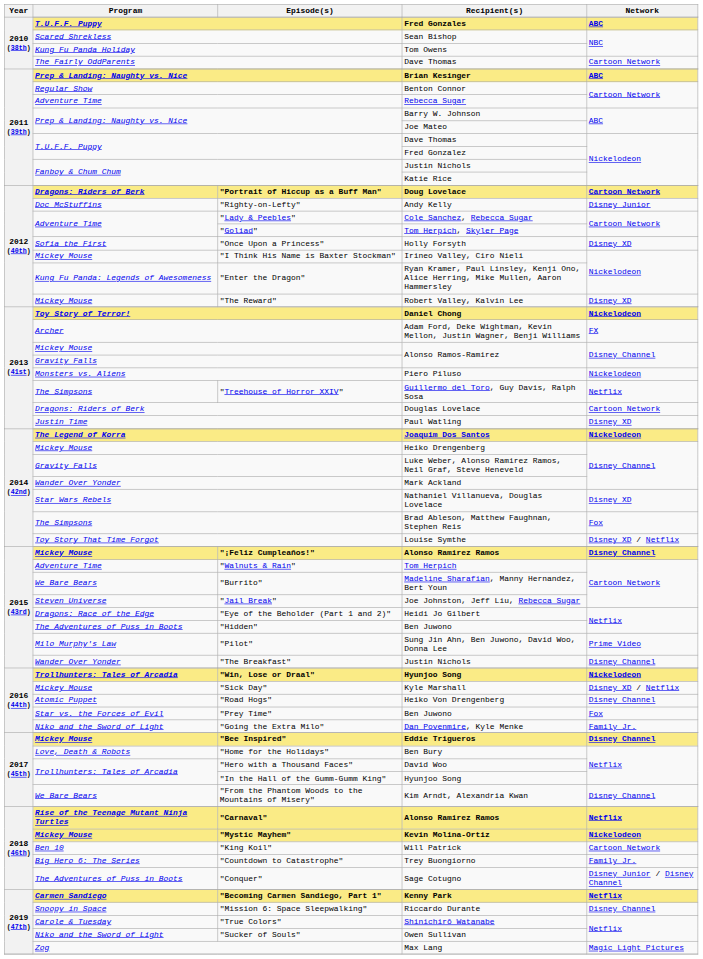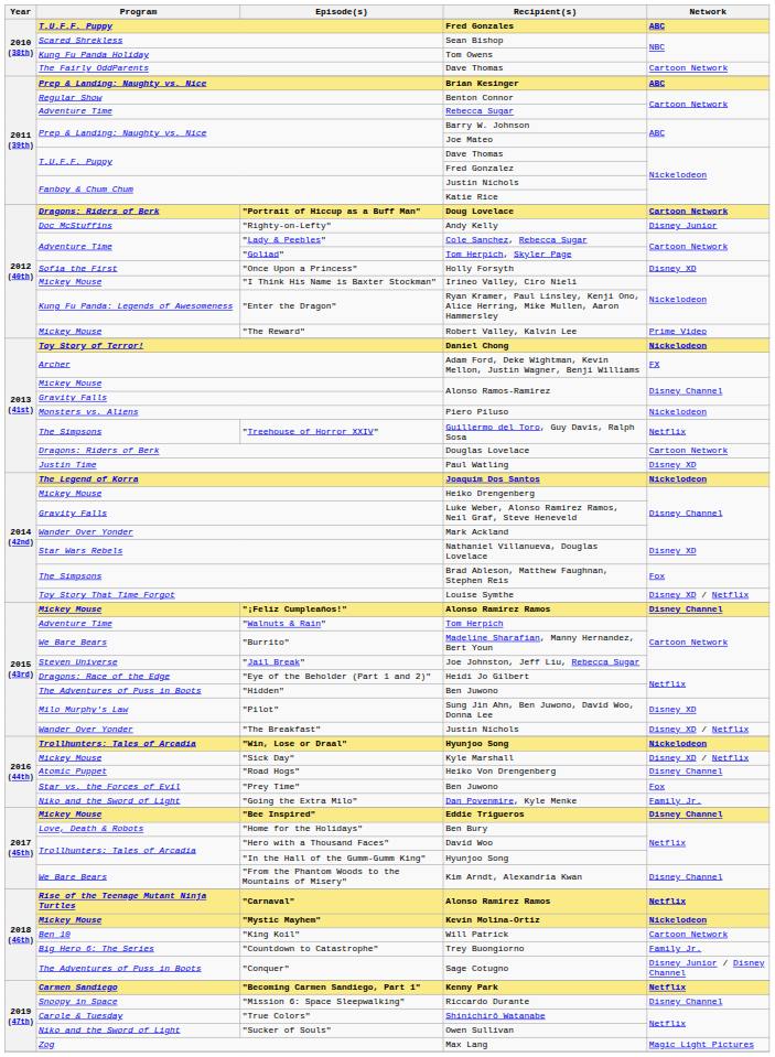Robert Valley, Kalvin Lee | Network: Disney XD -> Prime Video
Sung Jin Ahn, Ben Juwono, David Woo, Donna Lee | Network: Prime Video -> Disney XD
"The Breakfast" / Justin Nichols | Network: Disney Channel -> Disney XD / Netflix
